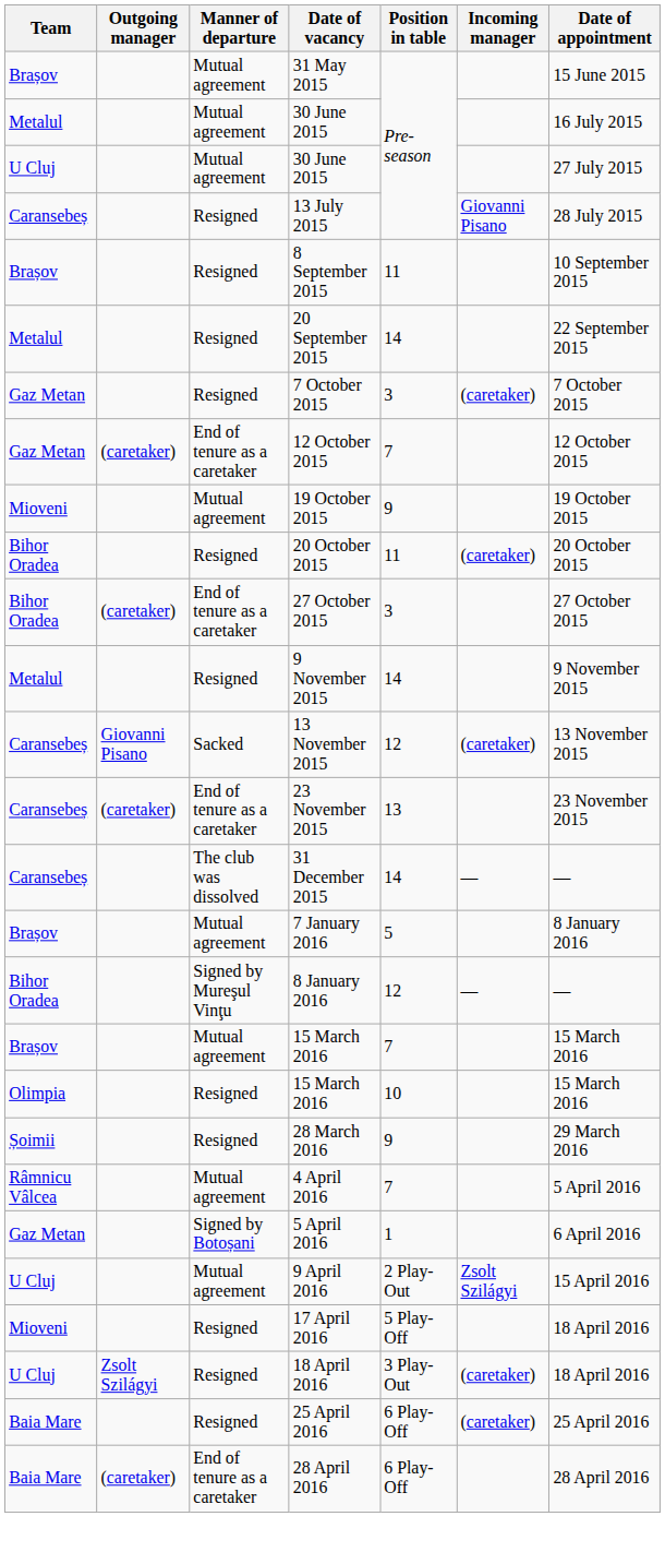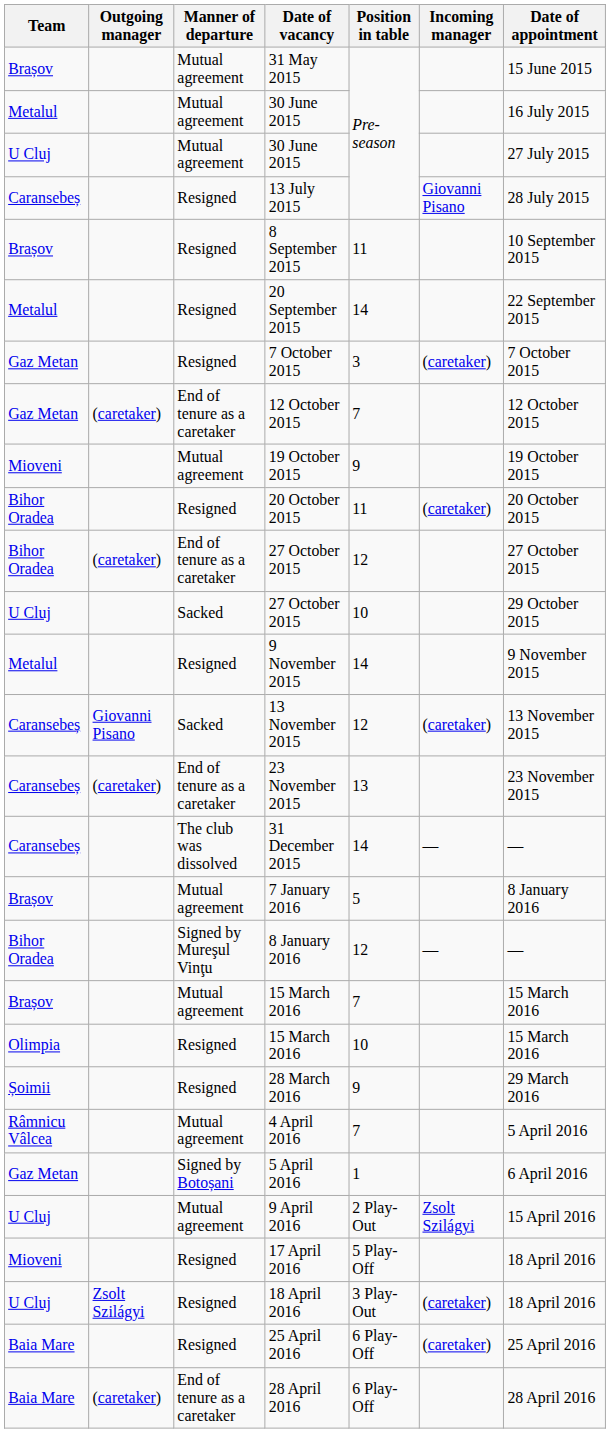Bihor Oradea / 27 October 2015 | Position in table: 3 -> 12
+ row: U Cluj | Sacked | 27 October 2015 | 10 | 29 October 2015
